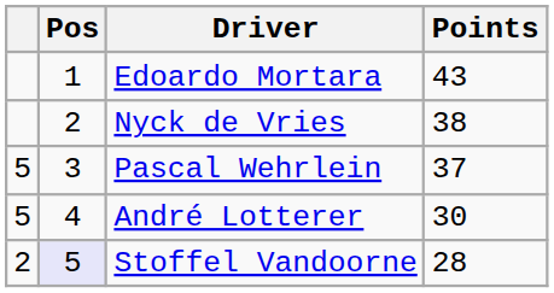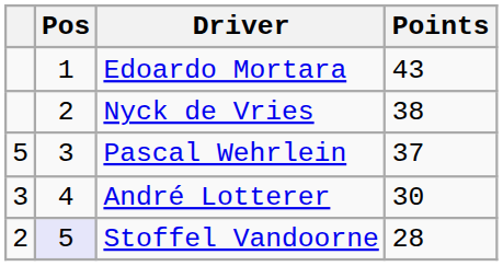André Lotterer | column 1: 5 -> 3
